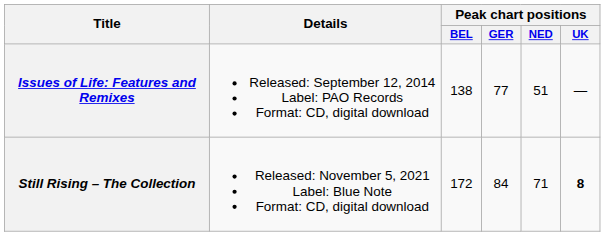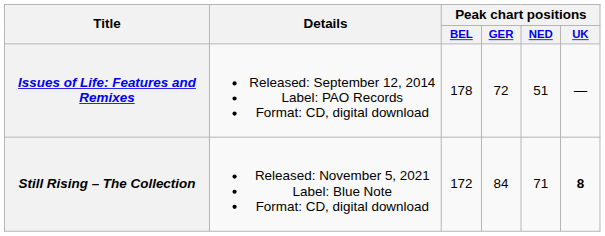Issues of Life: Features and Remixes | Peak chart positions / BEL: 138 -> 178
Issues of Life: Features and Remixes | Peak chart positions / GER: 77 -> 72
